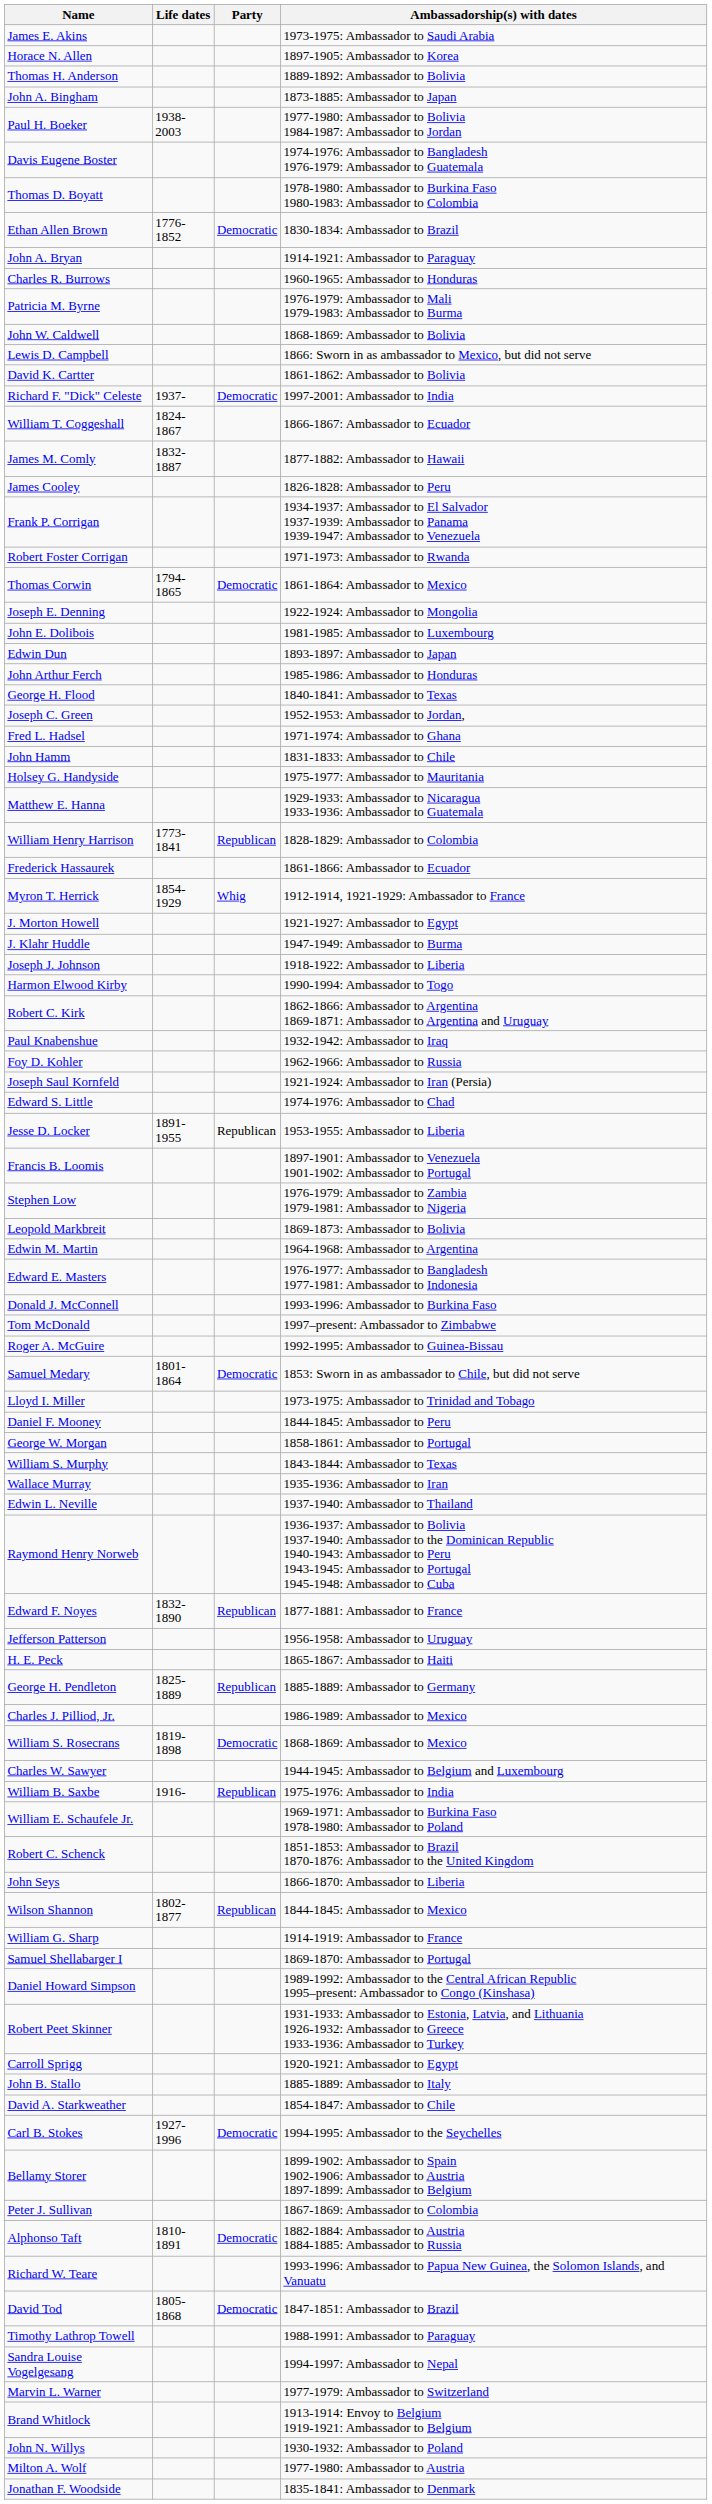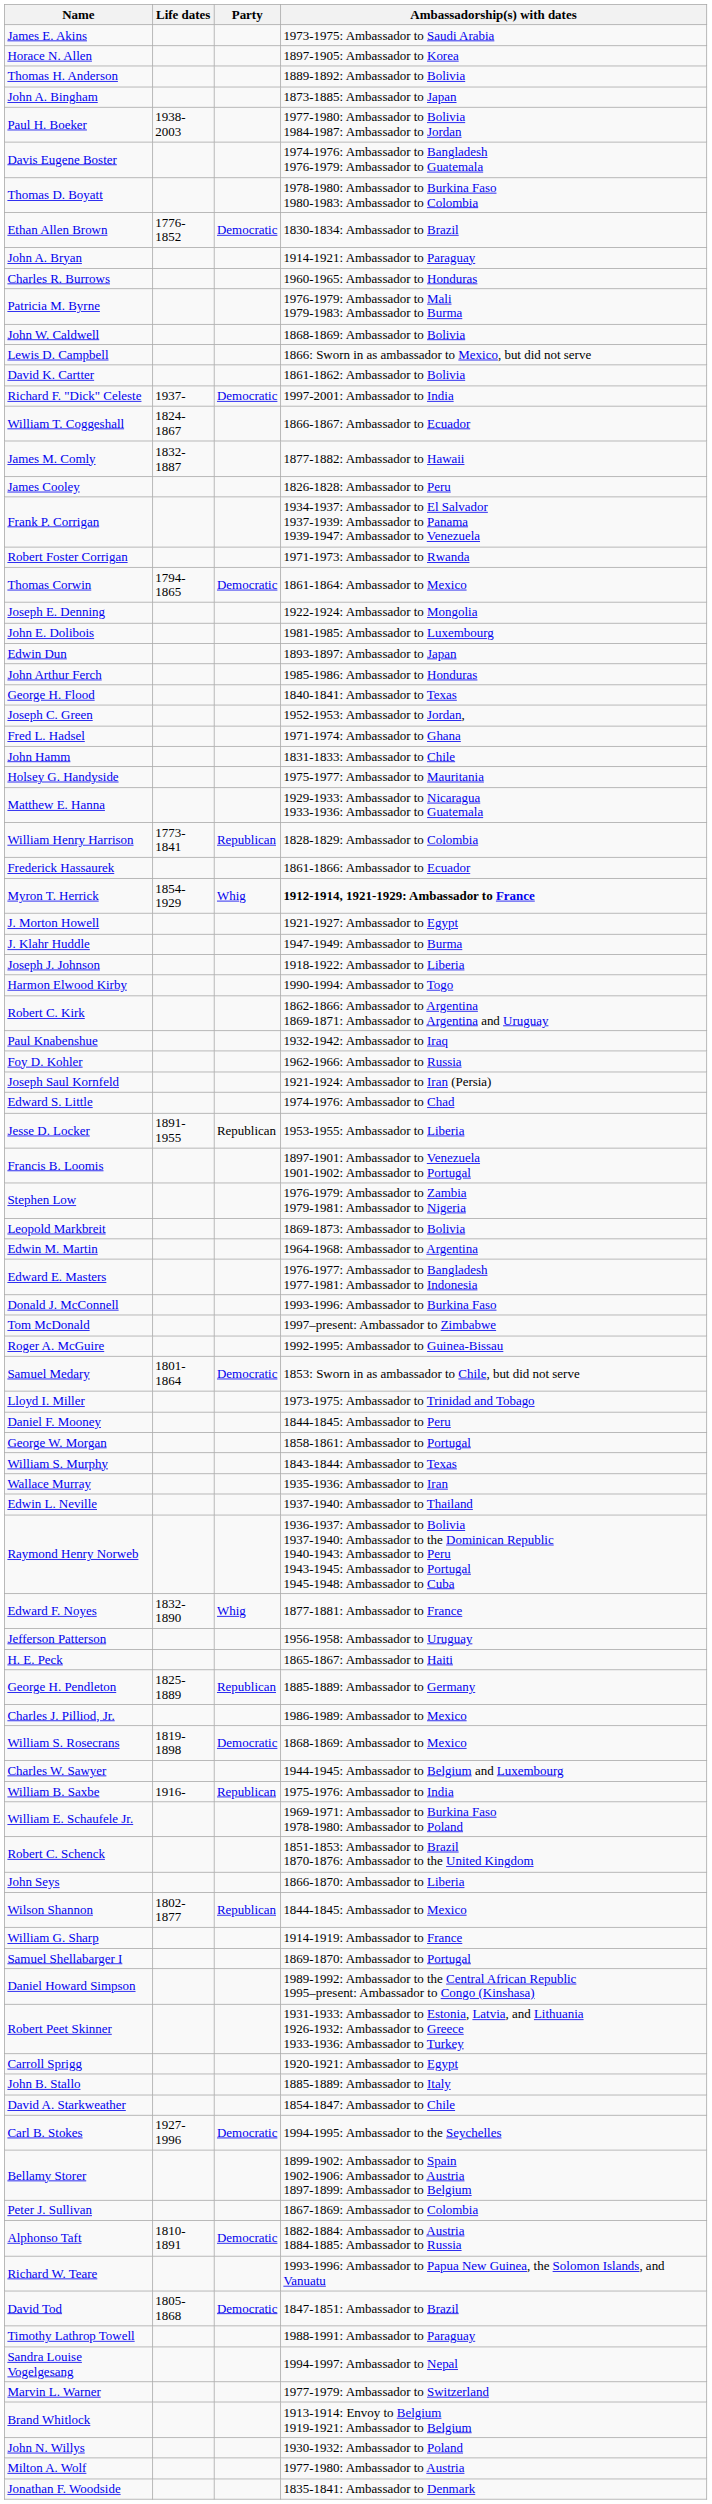Myron T. Herrick | Ambassadorship(s) with dates: normal -> bold
Edward F. Noyes | Party: Republican -> Whig
